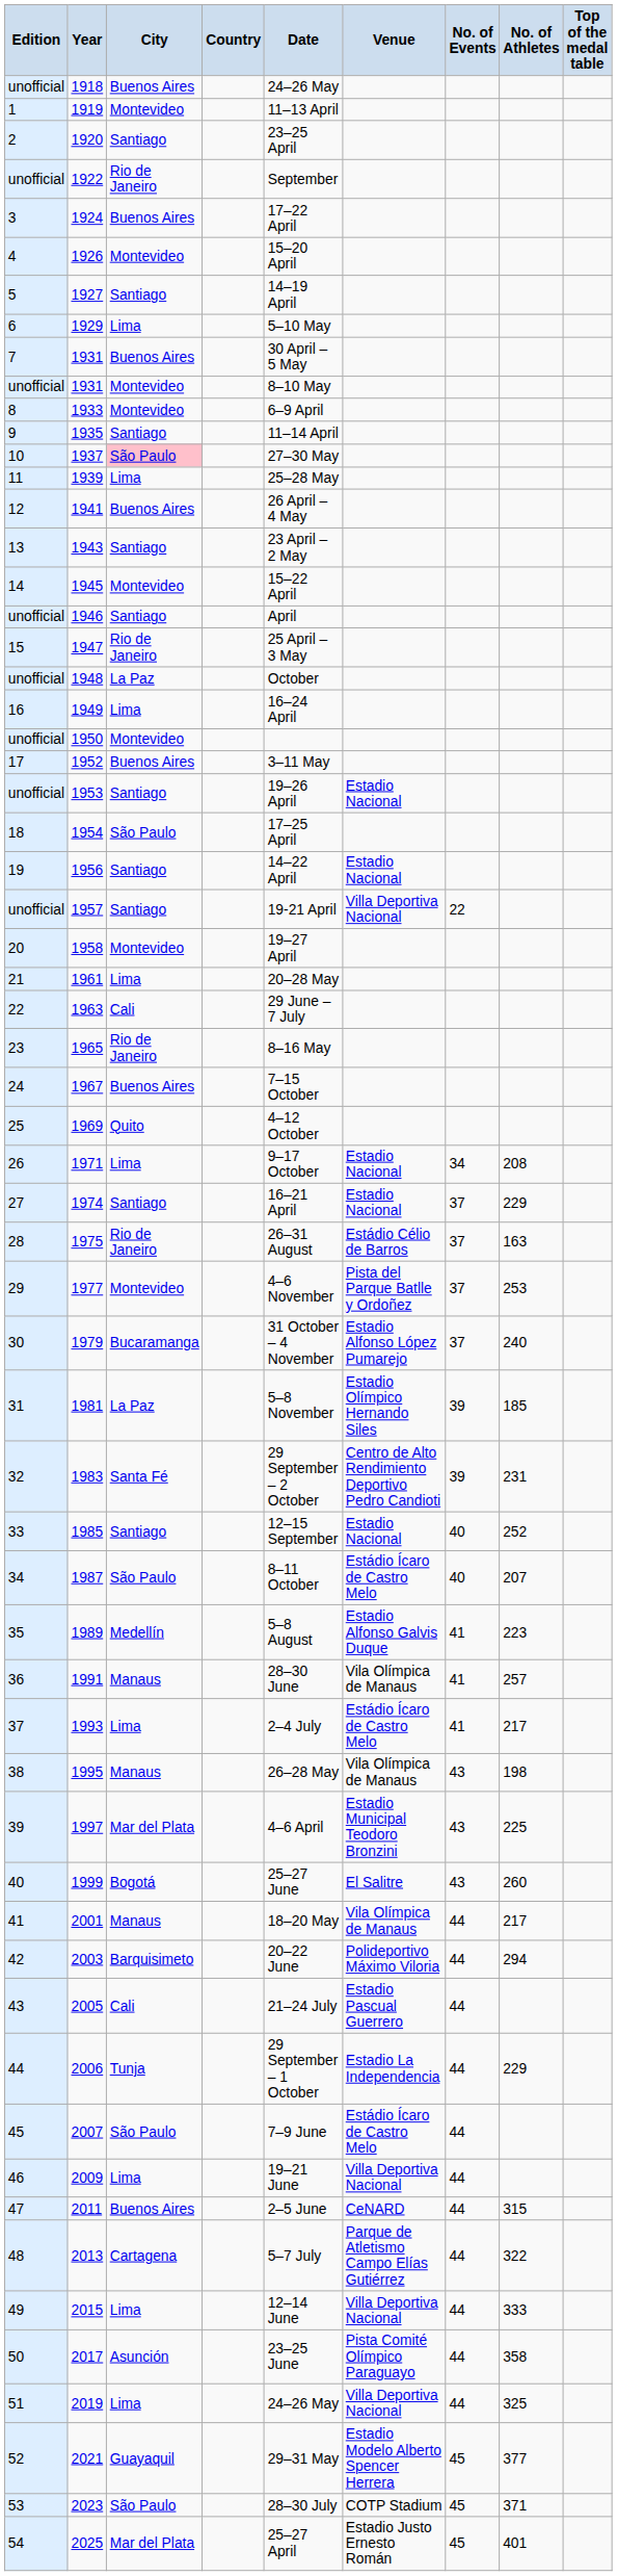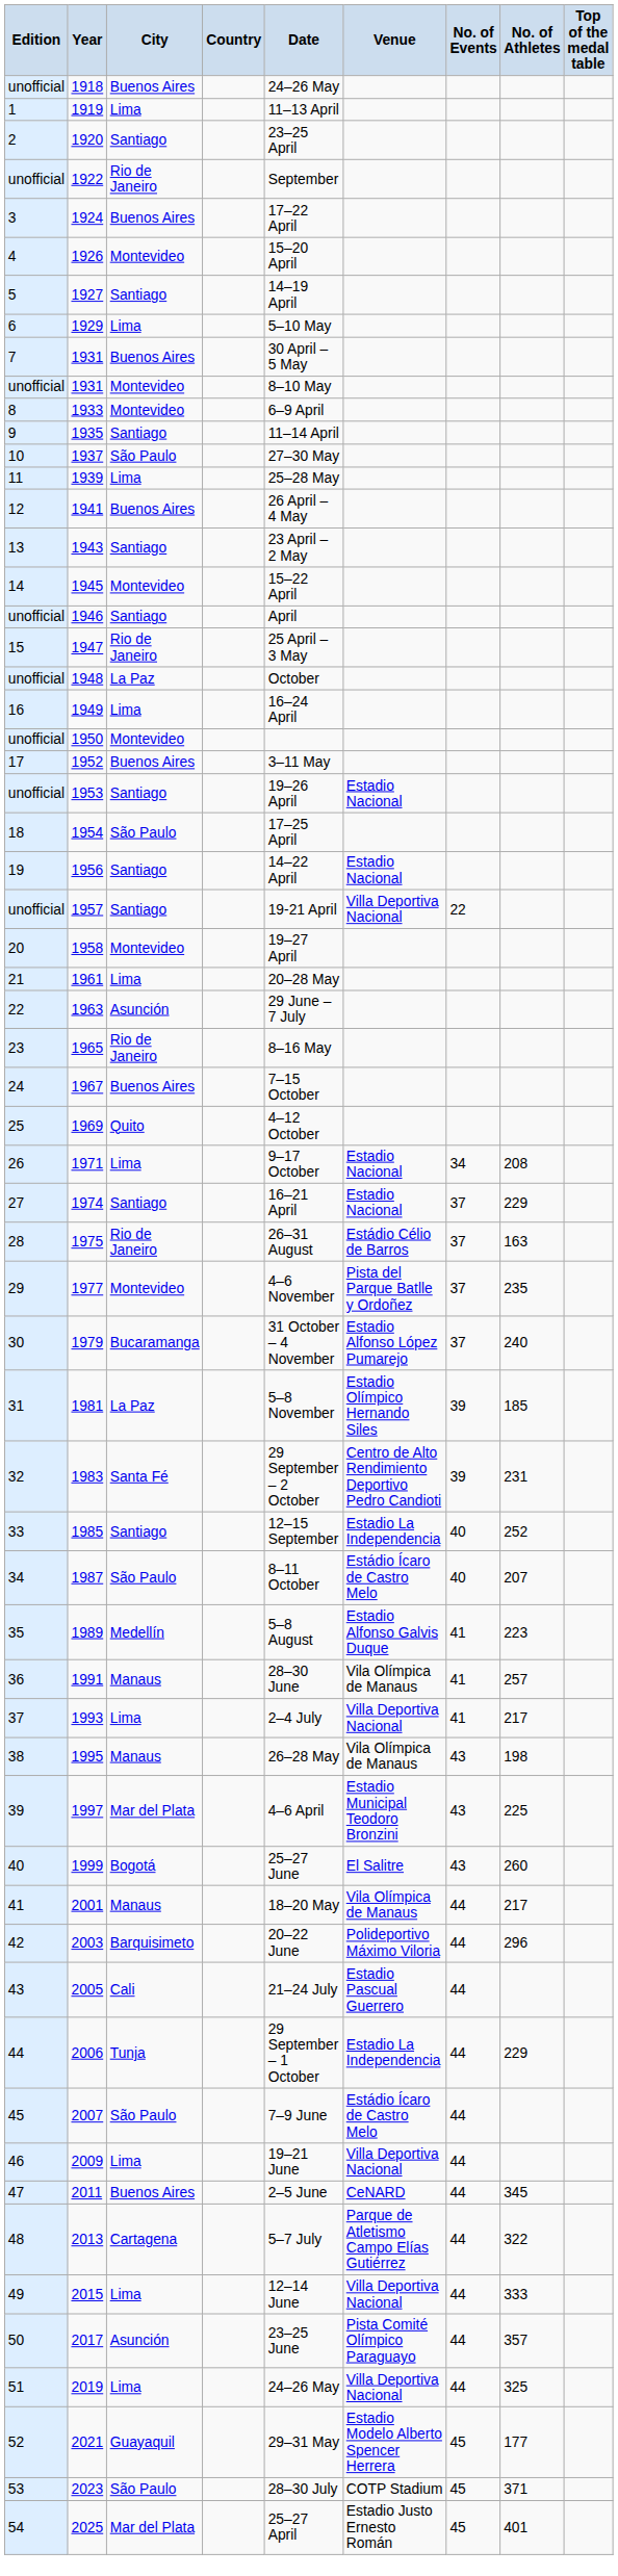1919 | City: Montevideo -> Lima
1937 | City: pink background -> no background
1963 | City: Cali -> Asunción
1977 | No. of Athletes: 253 -> 235
1985 | Venue: Estadio Nacional -> Estadio La Independencia
1993 | Venue: Estádio Ícaro de Castro Melo -> Villa Deportiva Nacional
2003 | No. of Athletes: 294 -> 296
2011 | No. of Athletes: 315 -> 345
2017 | No. of Athletes: 358 -> 357
2021 | No. of Athletes: 377 -> 177
